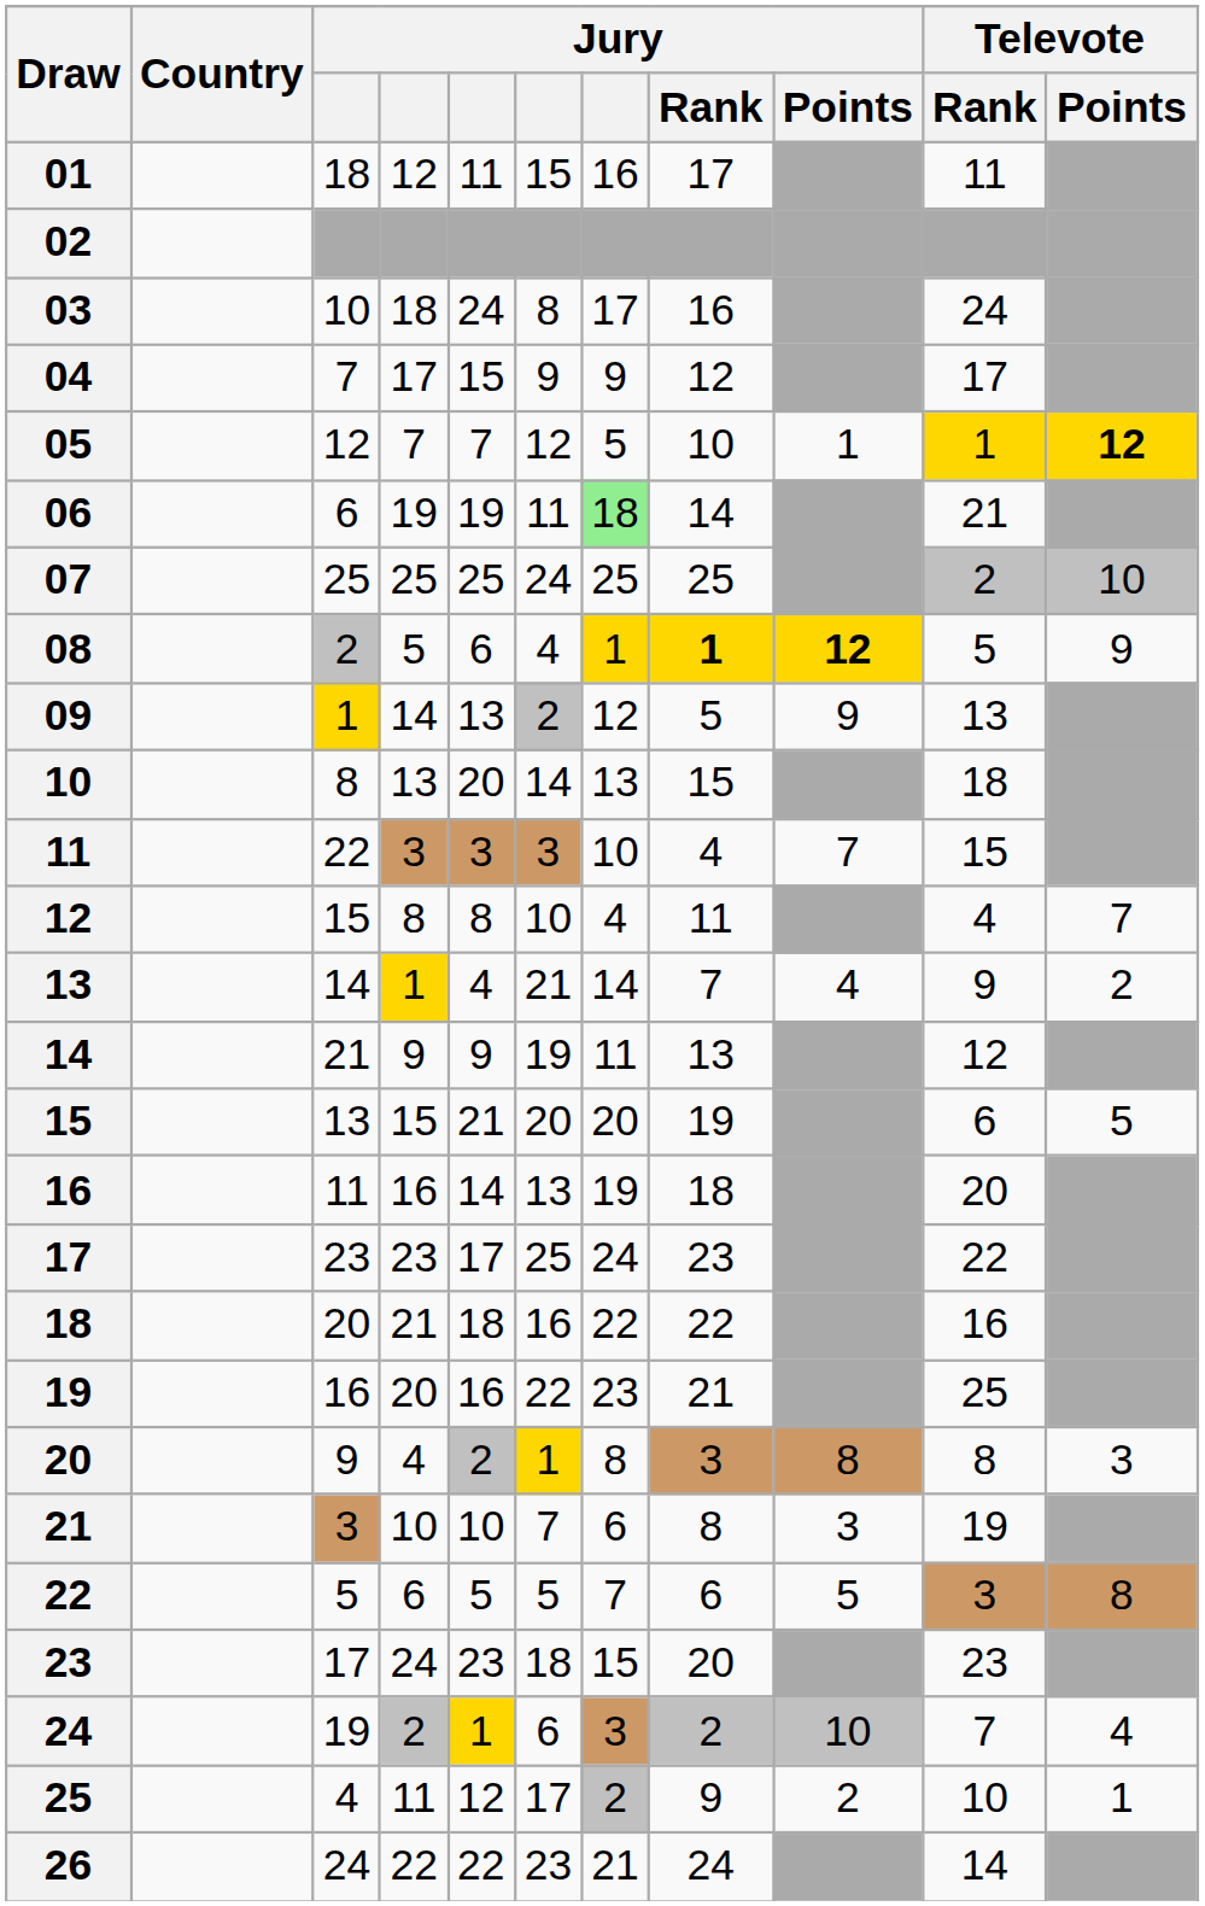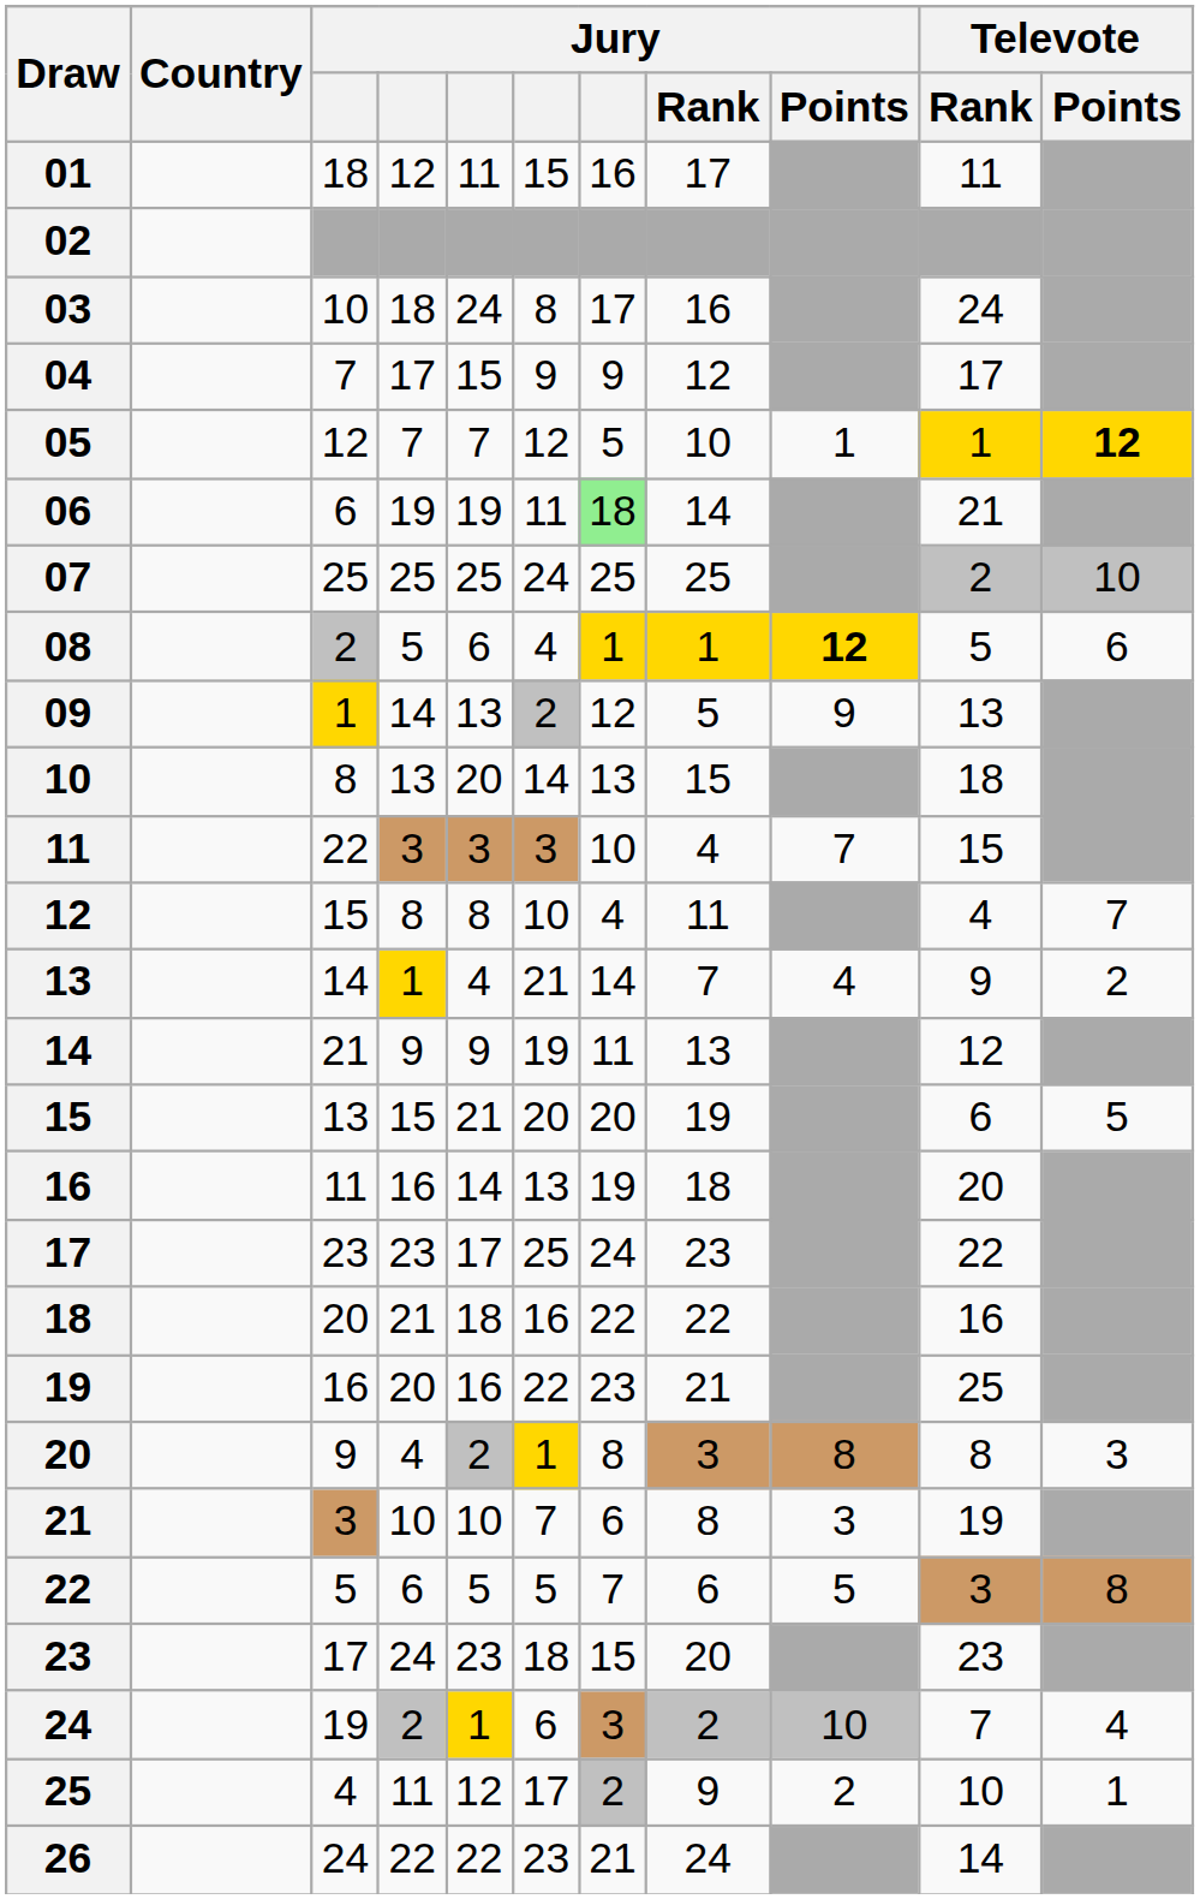08 | Jury / Rank: bold -> normal
08 | Televote / Points: 9 -> 6
